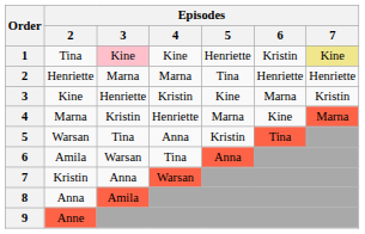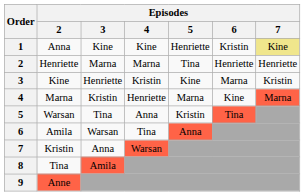1 | Episodes / 2: Tina -> Anna
1 | Episodes / 3: pink background -> no background
8 | Episodes / 2: Anna -> Tina
